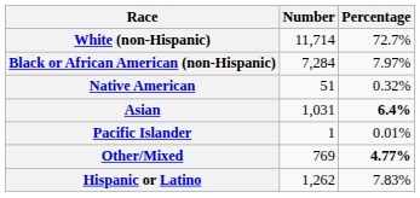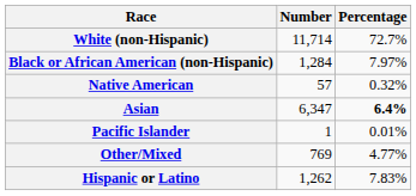Black or African American (non-Hispanic) | Number: 7,284 -> 1,284
Native American | Number: 51 -> 57
Asian | Number: 1,031 -> 6,347
Other/Mixed | Percentage: bold -> normal
